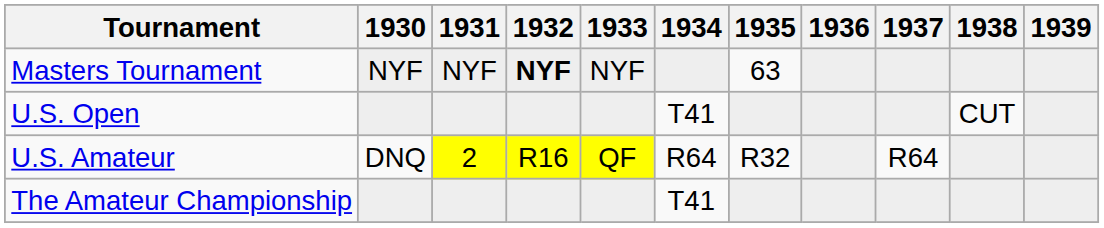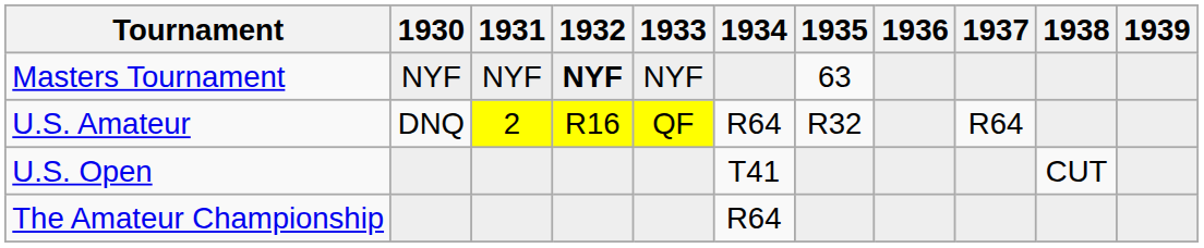rows swapped: U.S. Open <-> U.S. Amateur
The Amateur Championship | 1934: T41 -> R64
